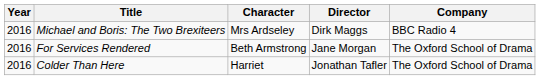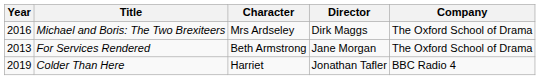Michael and Boris: The Two Brexiteers | Company: BBC Radio 4 -> The Oxford School of Drama
For Services Rendered | Year: 2016 -> 2013
Colder Than Here | Year: 2016 -> 2019
Colder Than Here | Company: The Oxford School of Drama -> BBC Radio 4
